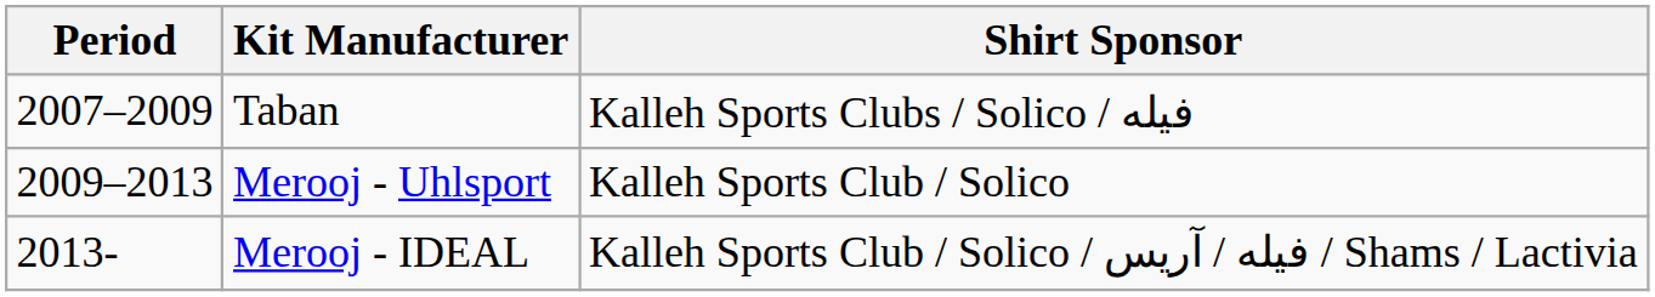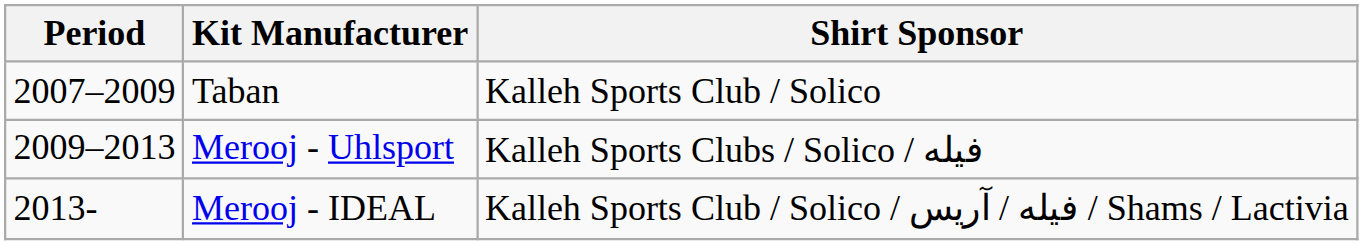Taban | Shirt Sponsor: Kalleh Sports Clubs / Solico / فیله -> Kalleh Sports Club / Solico
Merooj - Uhlsport | Shirt Sponsor: Kalleh Sports Club / Solico -> Kalleh Sports Clubs / Solico / فیله
